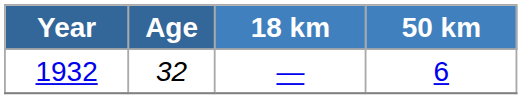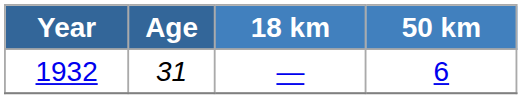1932 | Age: 32 -> 31
